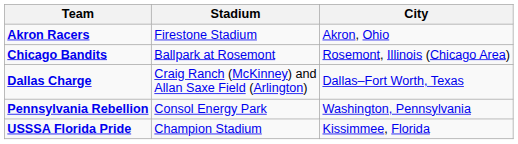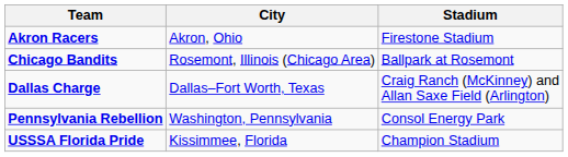columns swapped: City <-> Stadium
